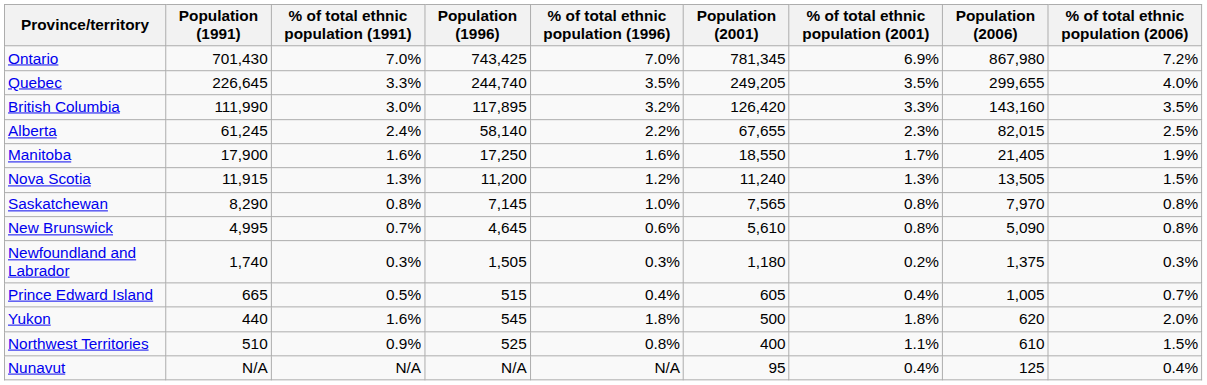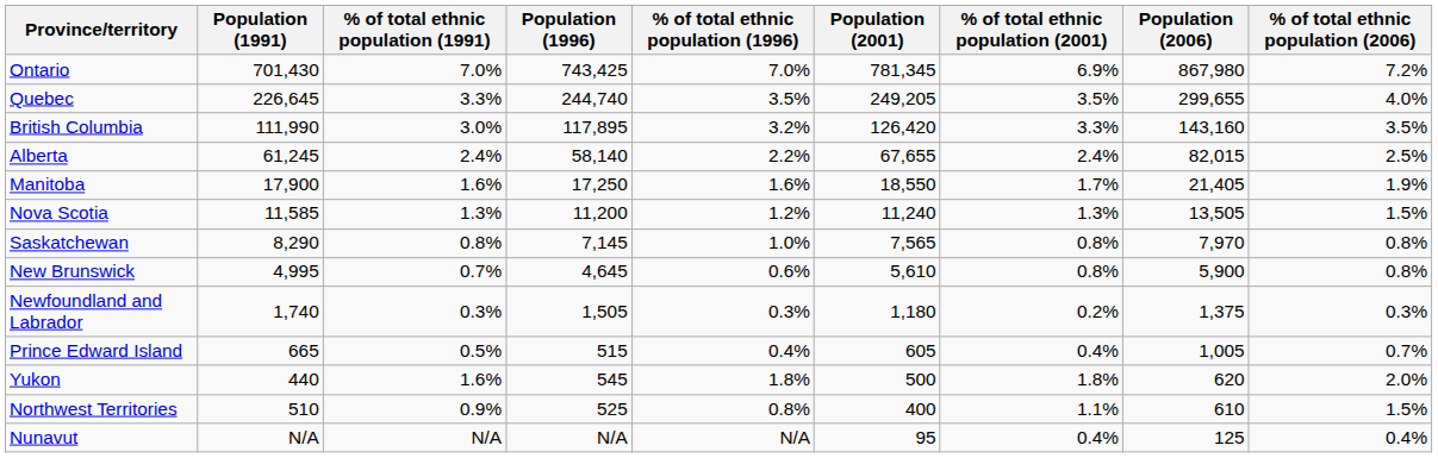Alberta | % of total ethnic population (2001): 2.3% -> 2.4%
Nova Scotia | Population (1991): 11,915 -> 11,585
New Brunswick | Population (2006): 5,090 -> 5,900
